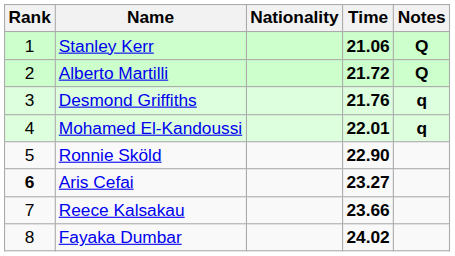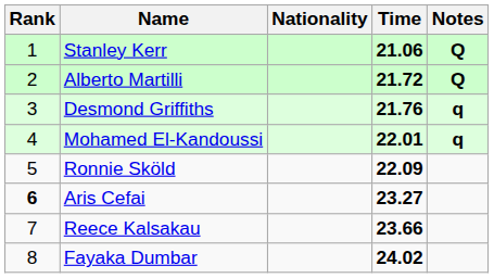Ronnie Sköld | Time: 22.90 -> 22.09
